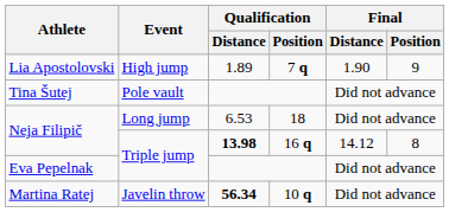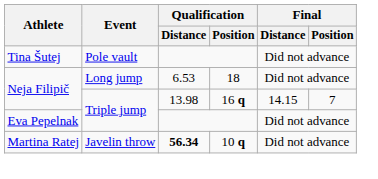- row: Lia Apostolovski | High jump | 1.89 | 7 q | 1.90 | 9
Neja Filipič / Triple jump | Qualification / Distance: bold -> normal
Neja Filipič / Triple jump | Final / Distance: 14.12 -> 14.15
Neja Filipič / Triple jump | Final / Position: 8 -> 7
